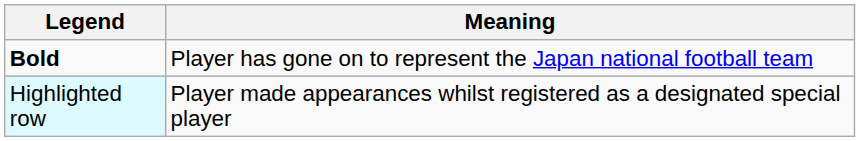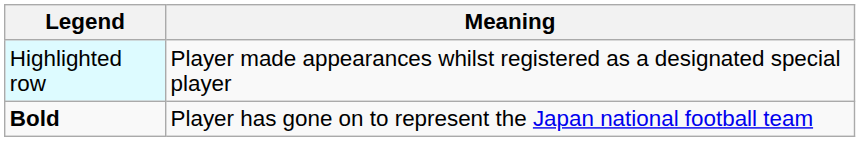rows swapped: Highlighted row <-> Bold
